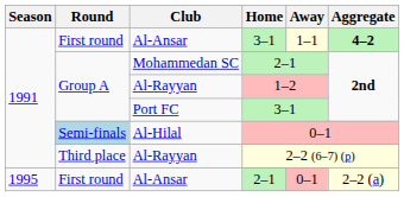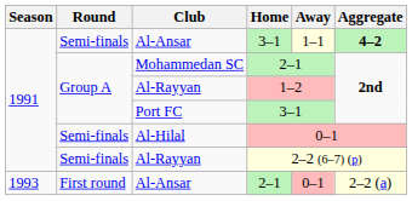Al-Ansar / 3–1 | Round: First round -> Semi-finals
Al-Hilal | Round: lightblue background -> no background
Al-Rayyan / 2–2 (6–7) (p) | Round: Third place -> Semi-finals
Al-Ansar / 2–1 | Season: 1995 -> 1993
